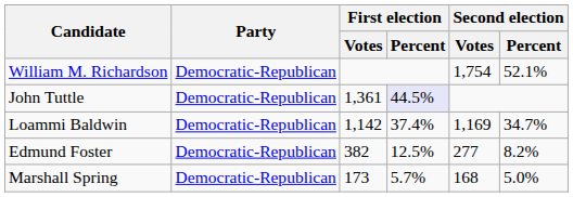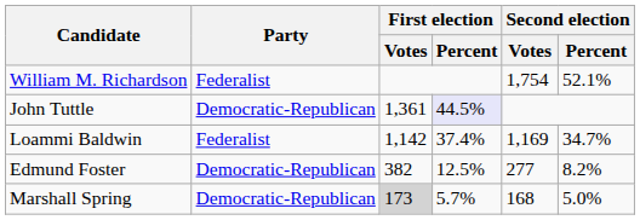William M. Richardson | Party: Democratic-Republican -> Federalist
Loammi Baldwin | Party: Democratic-Republican -> Federalist
Marshall Spring | First election / Votes: no background -> lightgrey background
